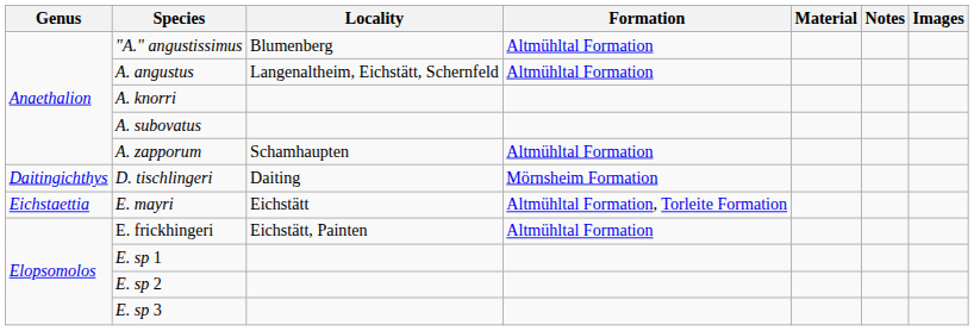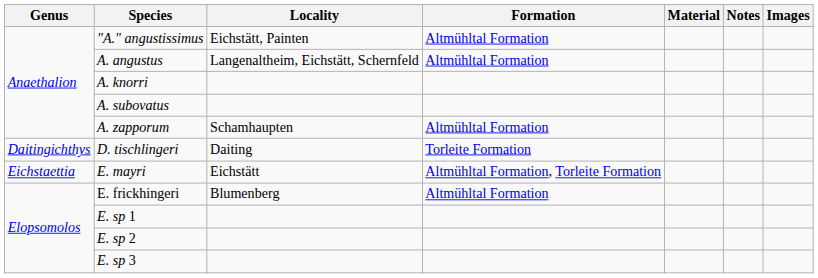"A." angustissimus | Locality: Blumenberg -> Eichstätt, Painten
D. tischlingeri | Formation: Mörnsheim Formation -> Torleite Formation
E. frickhingeri | Locality: Eichstätt, Painten -> Blumenberg
